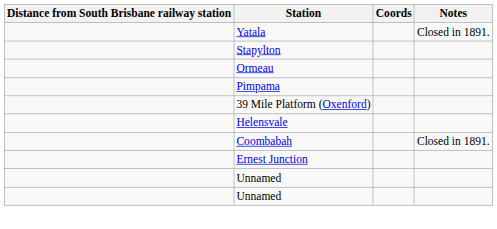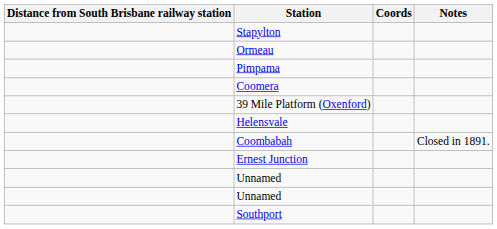- row: Yatala | Closed in 1891.
+ row: Coomera
+ row: Southport
